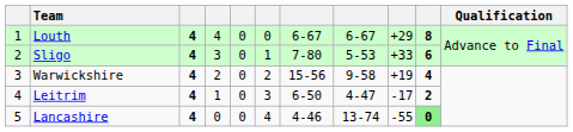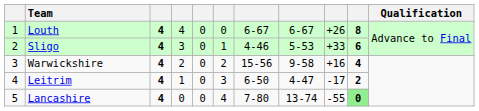Louth | column 9: +29 -> +26
Sligo | column 7: 7-80 -> 4-46
Warwickshire | column 9: +19 -> +16
Lancashire | column 7: 4-46 -> 7-80
